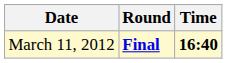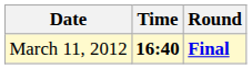columns swapped: Time <-> Round
